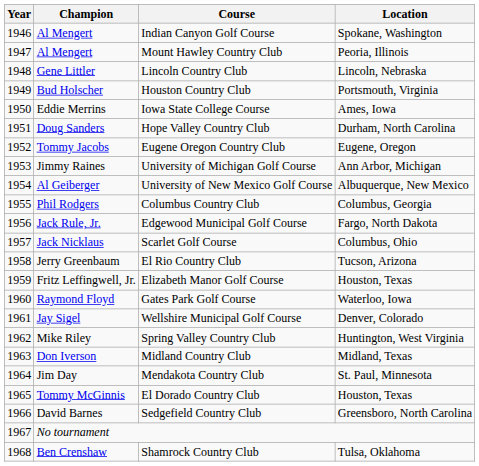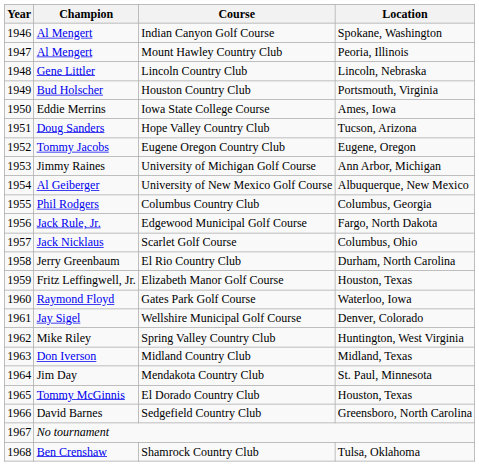Hope Valley Country Club | Location: Durham, North Carolina -> Tucson, Arizona
El Rio Country Club | Location: Tucson, Arizona -> Durham, North Carolina
